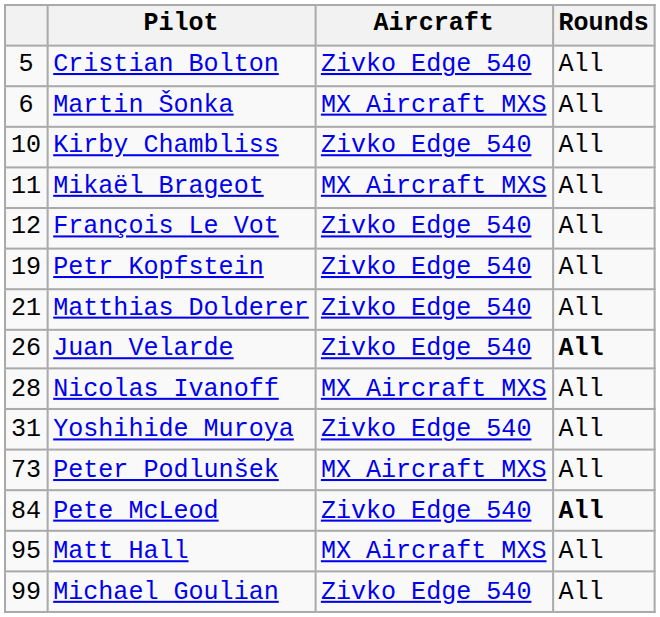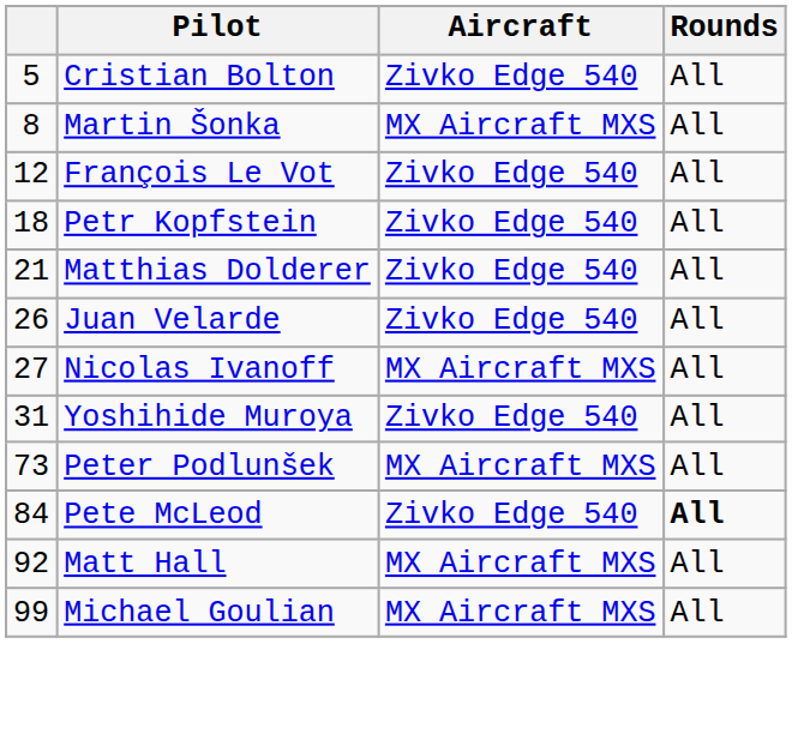Martin Šonka | column 1: 6 -> 8
- row: 10 | Kirby Chambliss | Zivko Edge 540 | All
- row: 11 | Mikaël Brageot | MX Aircraft MXS | All
Petr Kopfstein | column 1: 19 -> 18
Juan Velarde | Rounds: bold -> normal
Nicolas Ivanoff | column 1: 28 -> 27
Matt Hall | column 1: 95 -> 92
Michael Goulian | Aircraft: Zivko Edge 540 -> MX Aircraft MXS
